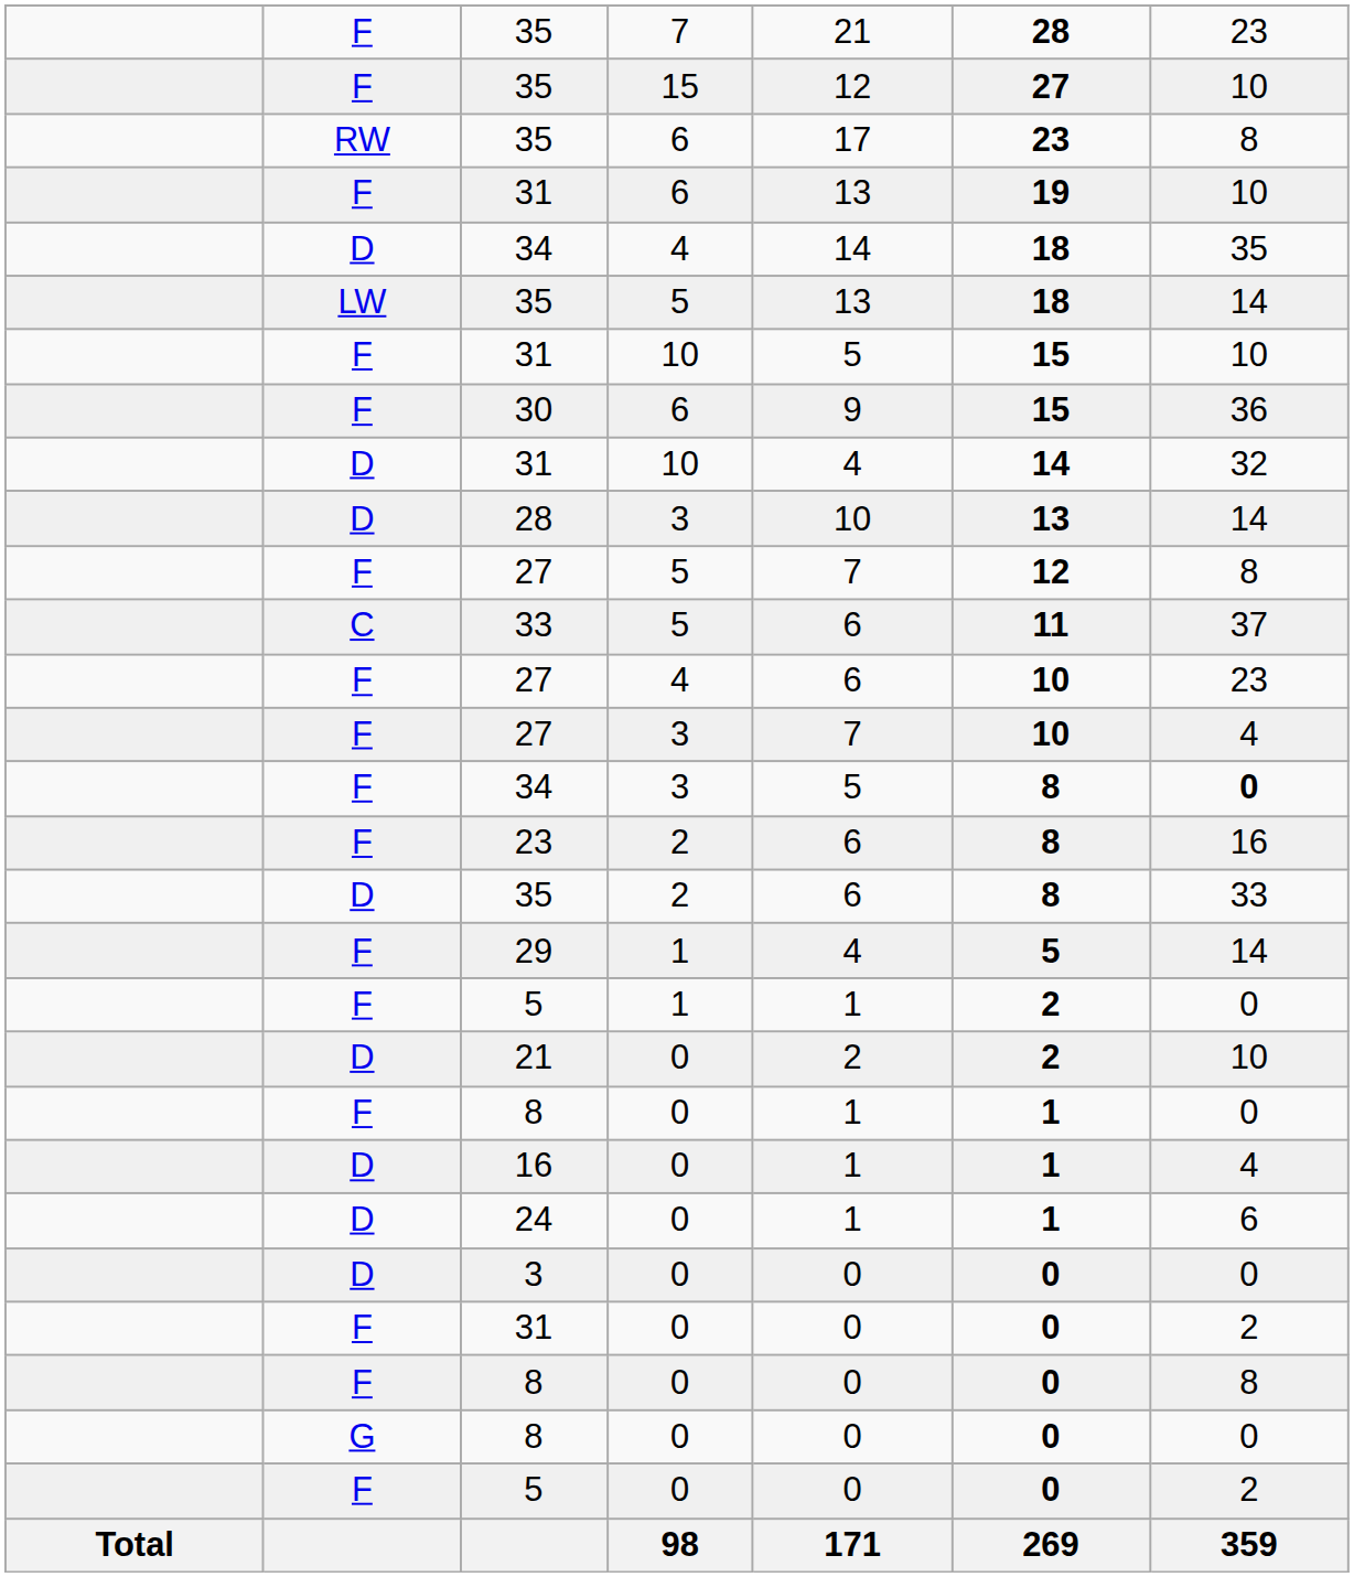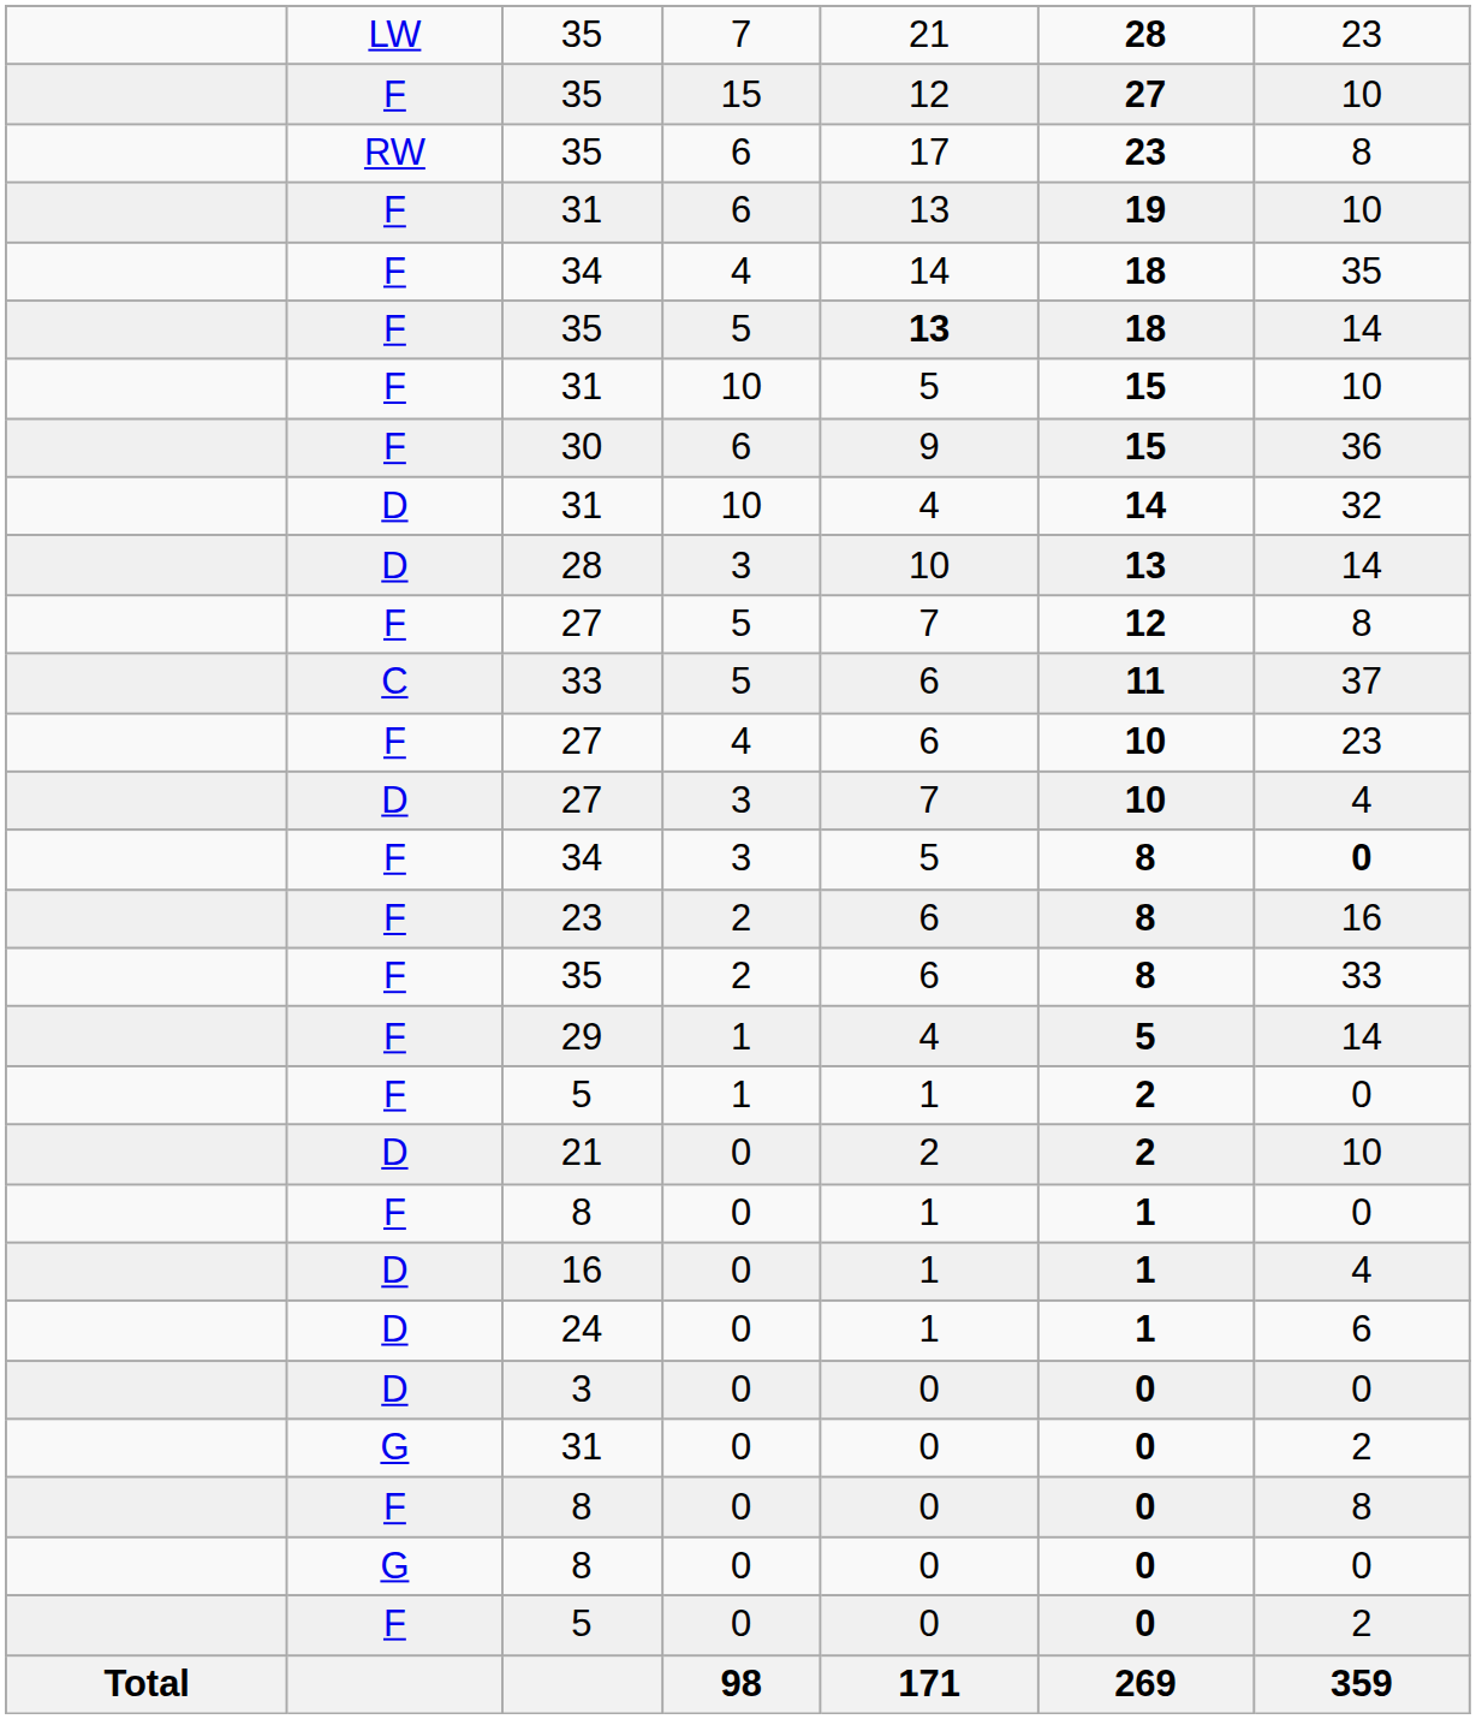35 / 7 | column 2: F -> LW
34 / 4 | column 2: D -> F
35 / 5 | column 2: LW -> F
35 / 5 | column 5: normal -> bold
27 / 3 | column 2: F -> D
35 / 2 | column 2: D -> F
31 / 0 | column 2: F -> G
